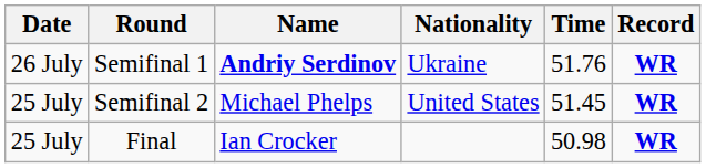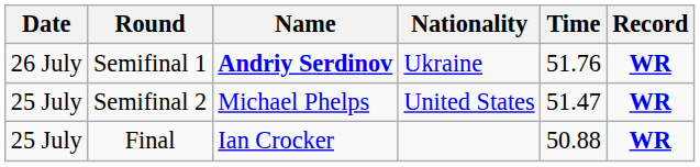Semifinal 2 | Time: 51.45 -> 51.47
Final | Time: 50.98 -> 50.88
